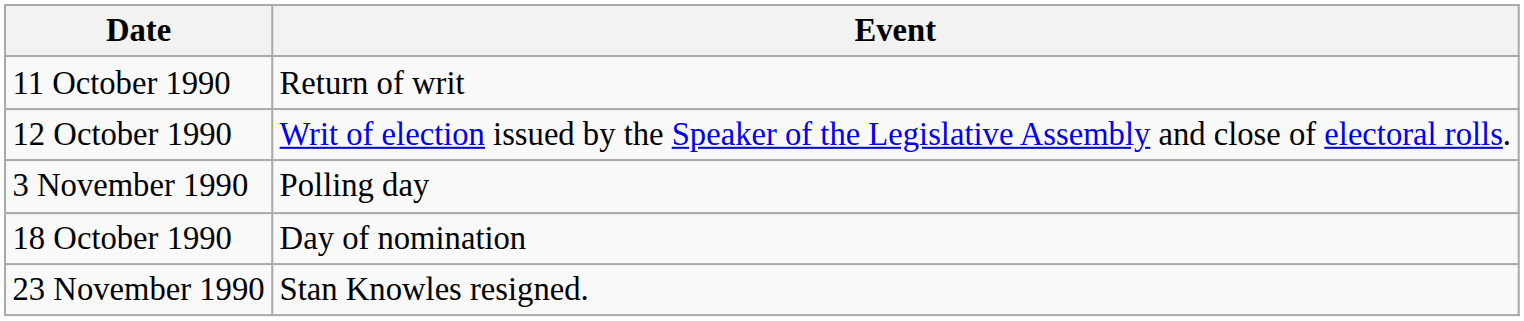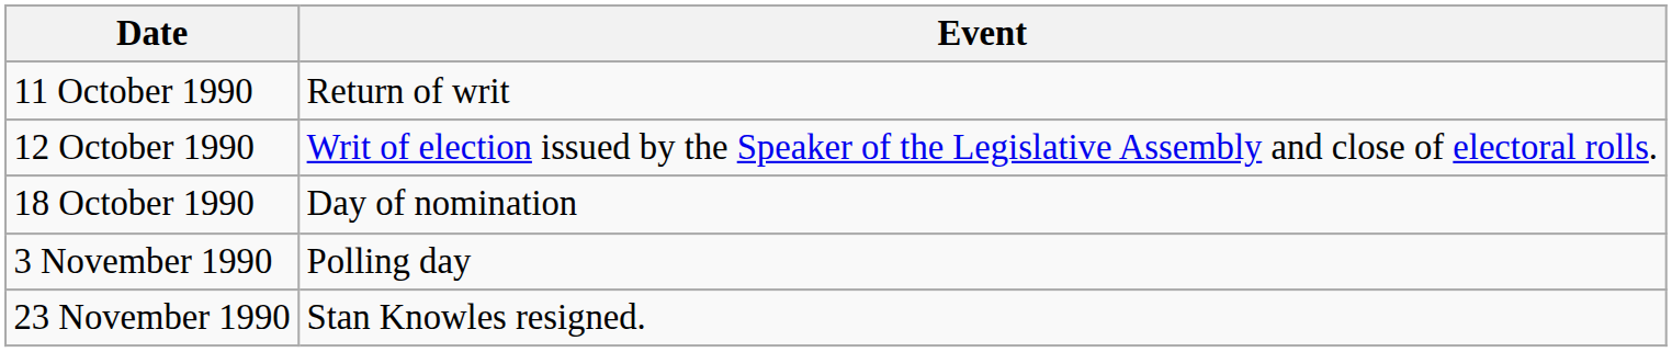rows swapped: 18 October 1990 <-> 3 November 1990
